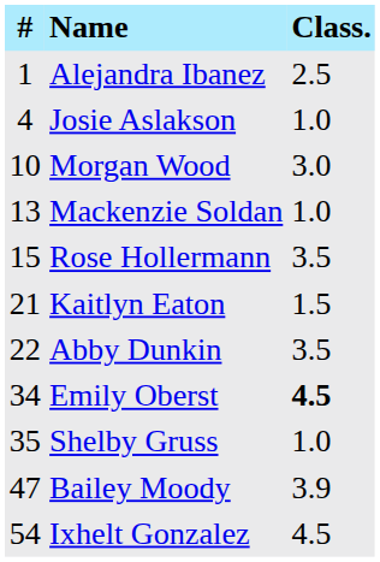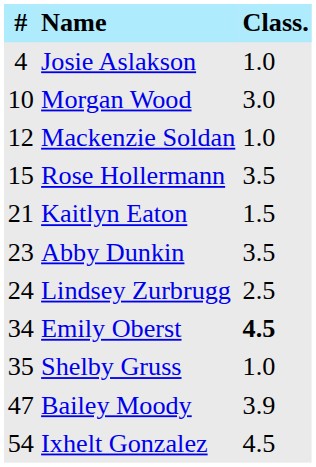- row: 1 | Alejandra Ibanez | 2.5
Mackenzie Soldan | #: 13 -> 12
Abby Dunkin | #: 22 -> 23
+ row: 24 | Lindsey Zurbrugg | 2.5
